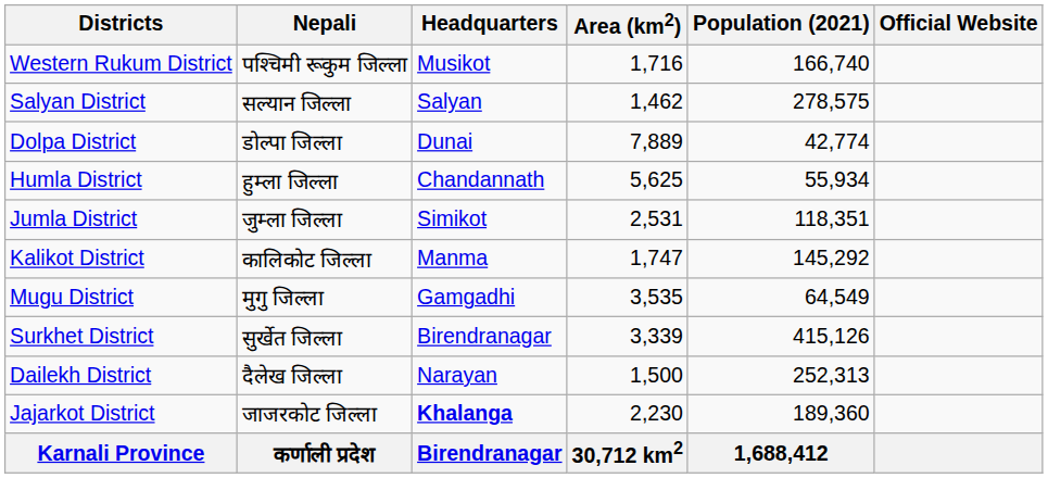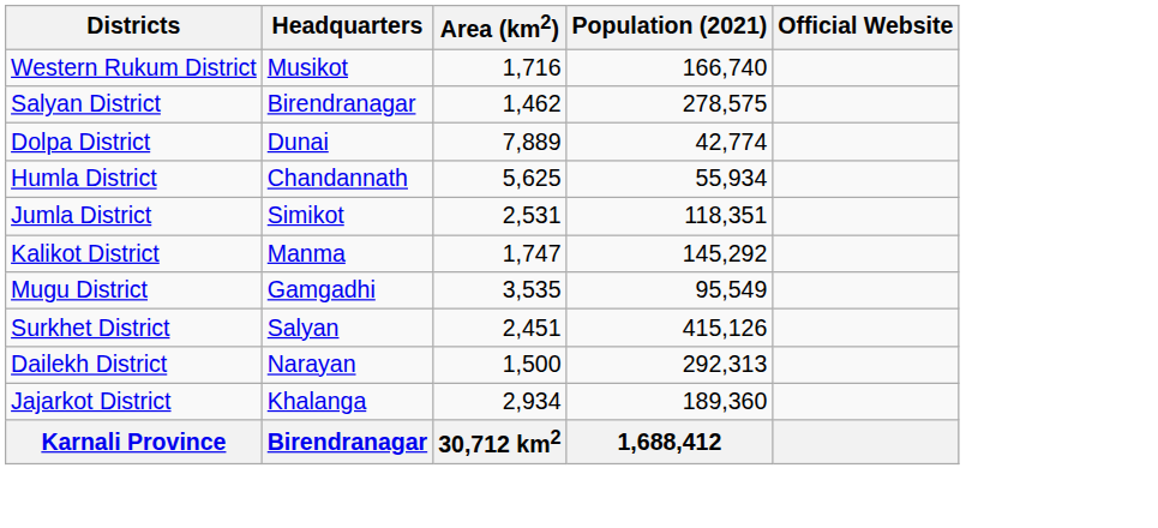- column: Nepali | पश्चिमी रूकुम जिल्ला | सल्यान जिल्ला | डोल्पा जिल्ला | हुम्ला जिल्ला | जुम्ला जिल्ला | कालिकोट जिल्ला | मुगु जिल्ला | सुर्खेत जिल्ला | दैलेख जिल्ला | जाजरकोट जिल्ला | कर्णाली प्रदेश
Salyan District | Headquarters: Salyan -> Birendranagar
Mugu District | Population (2021): 64,549 -> 95,549
Surkhet District | Headquarters: Birendranagar -> Salyan
Surkhet District | Area (km2): 3,339 -> 2,451
Dailekh District | Population (2021): 252,313 -> 292,313
Jajarkot District | Headquarters: bold -> normal
Jajarkot District | Area (km2): 2,230 -> 2,934
